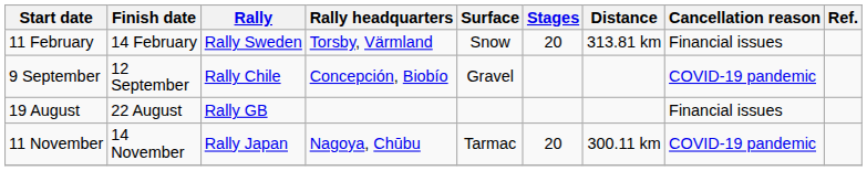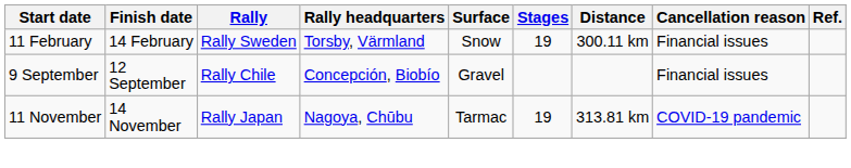11 February | Stages: 20 -> 19
11 February | Distance: 313.81 km -> 300.11 km
9 September | Cancellation reason: COVID-19 pandemic -> Financial issues
- row: 19 August | 22 August | Rally GB | Financial issues
11 November | Stages: 20 -> 19
11 November | Distance: 300.11 km -> 313.81 km
